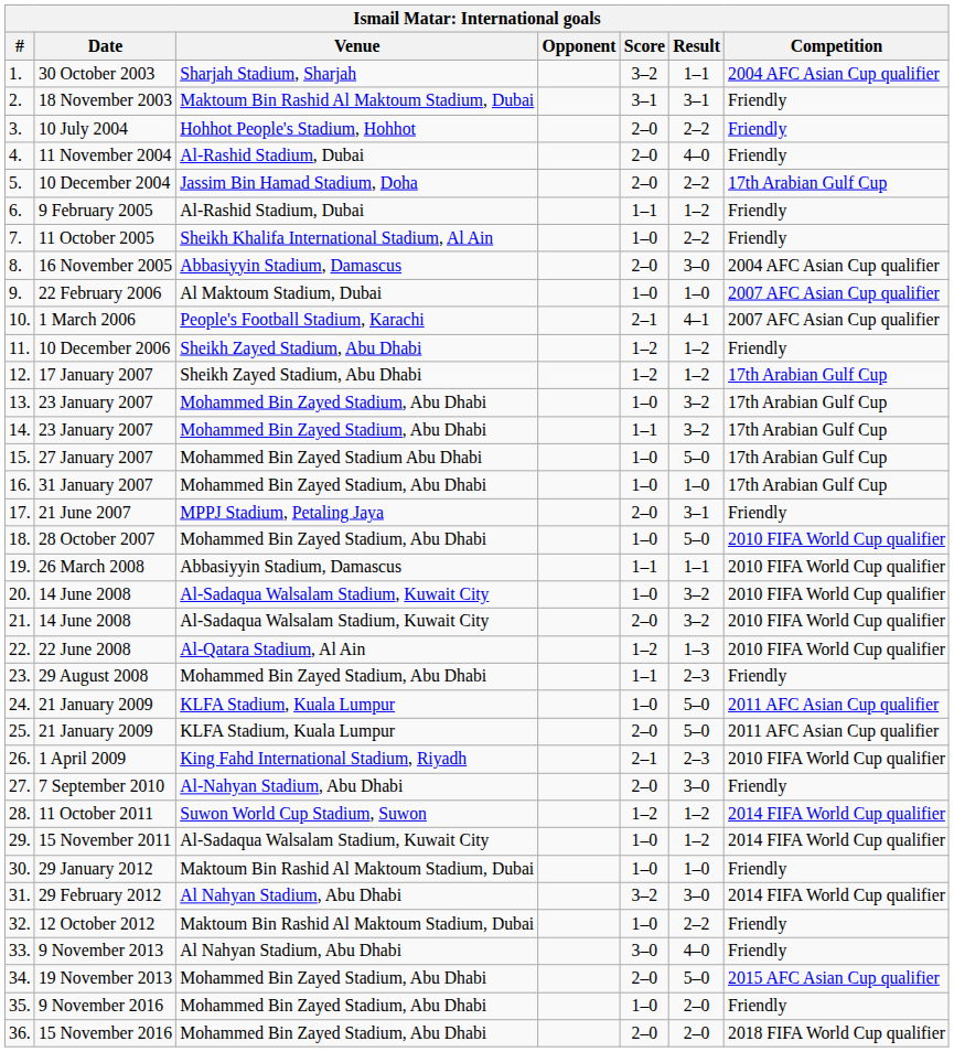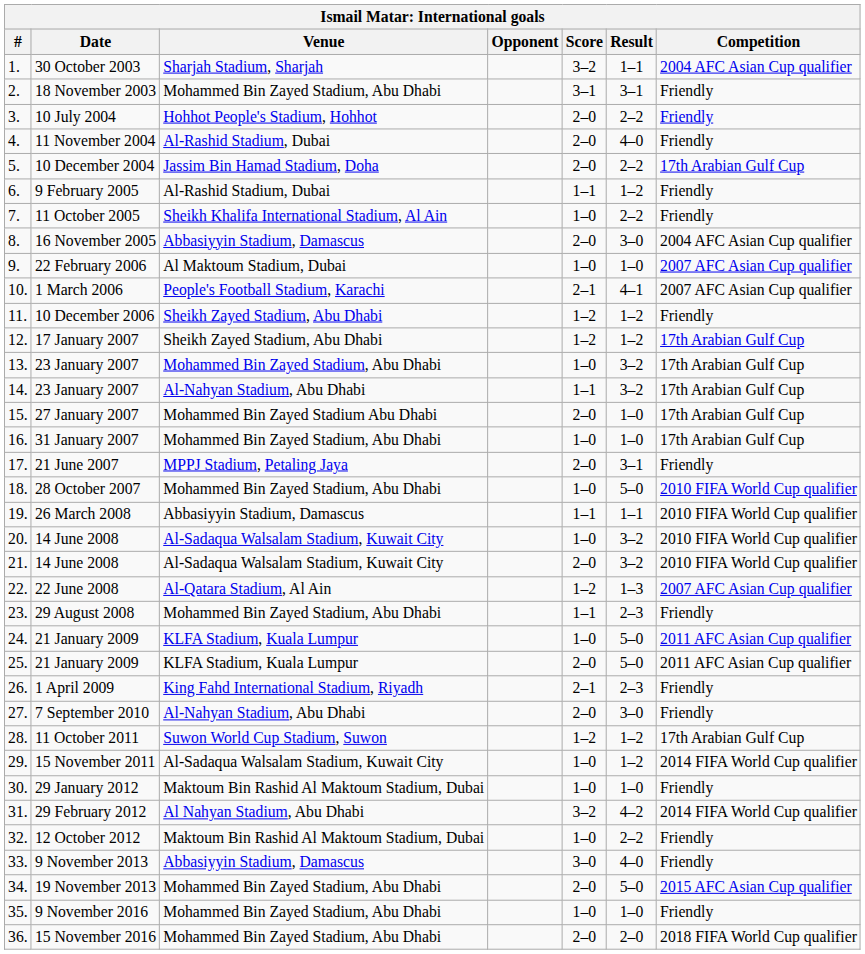18 November 2003 | Venue: Maktoum Bin Rashid Al Maktoum Stadium, Dubai -> Mohammed Bin Zayed Stadium, Abu Dhabi
14. / 23 January 2007 | Venue: Mohammed Bin Zayed Stadium, Abu Dhabi -> Al-Nahyan Stadium, Abu Dhabi
27 January 2007 | Score: 1–0 -> 2–0
27 January 2007 | Result: 5–0 -> 1–0
22 June 2008 | Competition: 2010 FIFA World Cup qualifier -> 2007 AFC Asian Cup qualifier
1 April 2009 | Competition: 2010 FIFA World Cup qualifier -> Friendly
11 October 2011 | Competition: 2014 FIFA World Cup qualifier -> 17th Arabian Gulf Cup
29 February 2012 | Result: 3–0 -> 4–2
9 November 2013 | Venue: Al Nahyan Stadium, Abu Dhabi -> Abbasiyyin Stadium, Damascus
9 November 2016 | Result: 2–0 -> 1–0
